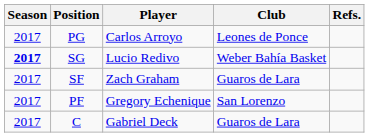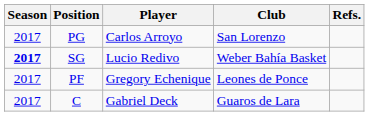PG | Club: Leones de Ponce -> San Lorenzo
- row: 2017 | SF | Zach Graham | Guaros de Lara
PF | Club: San Lorenzo -> Leones de Ponce
